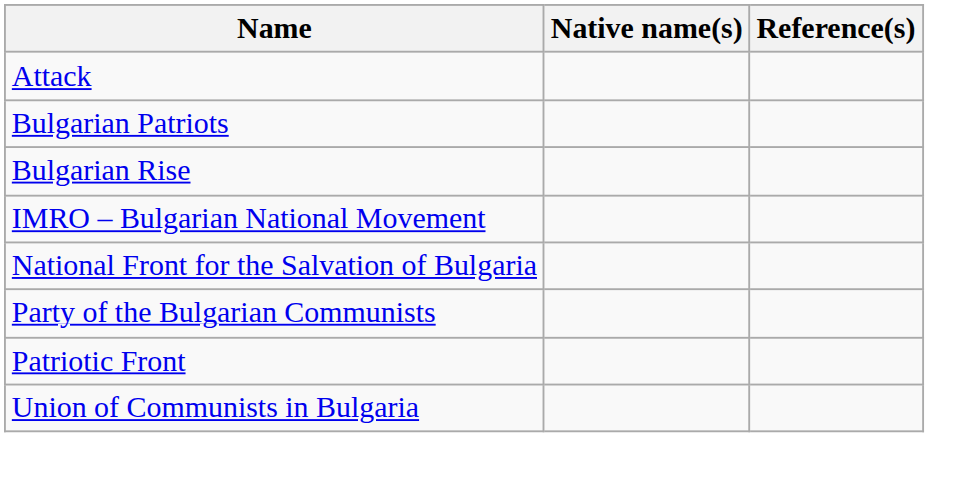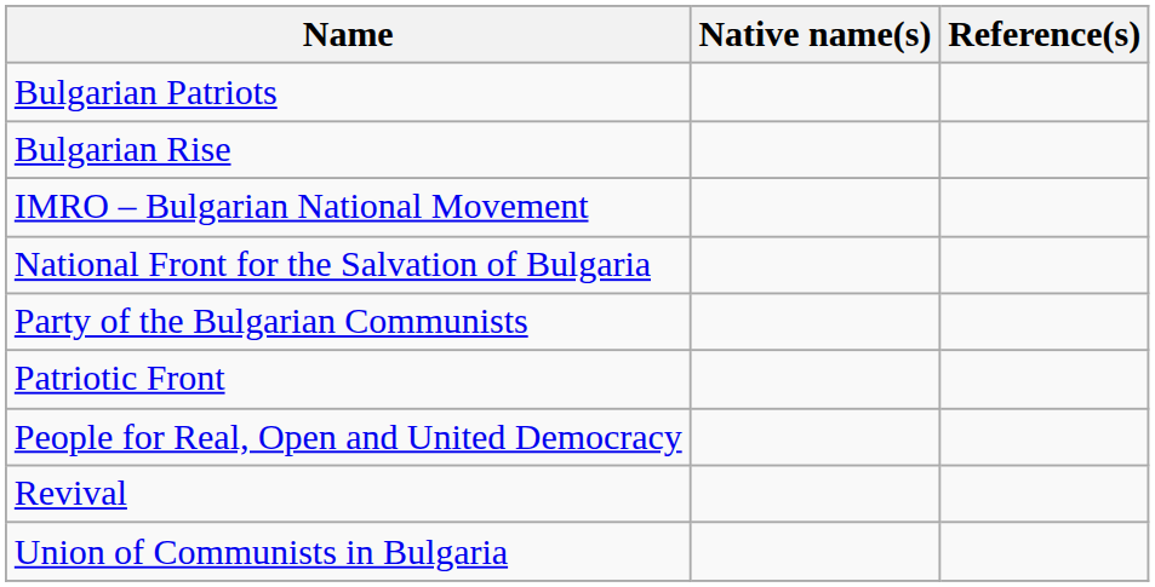- row: Attack
+ row: People for Real, Open and United Democracy
+ row: Revival
